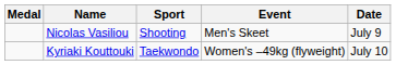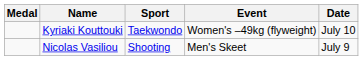rows swapped: Nicolas Vasiliou <-> Kyriaki Kouttouki
